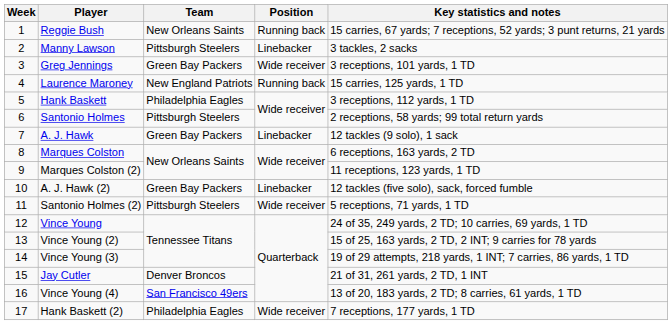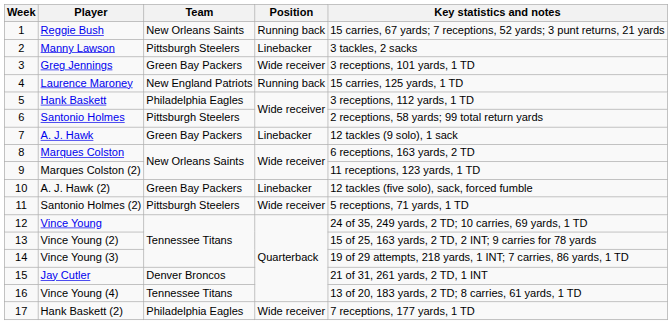Vince Young (4) | Team: San Francisco 49ers -> Tennessee Titans
